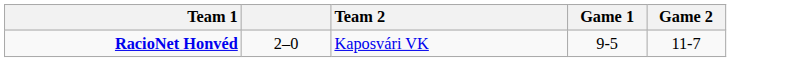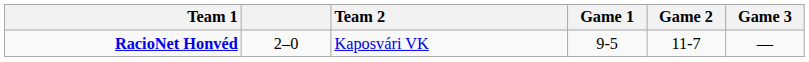+ column: Game 3 | —
